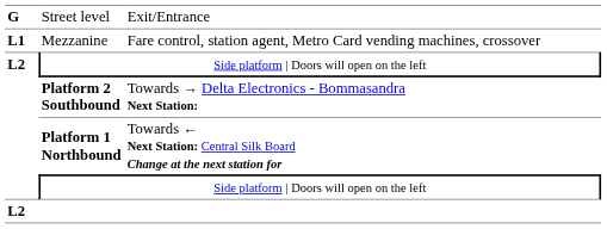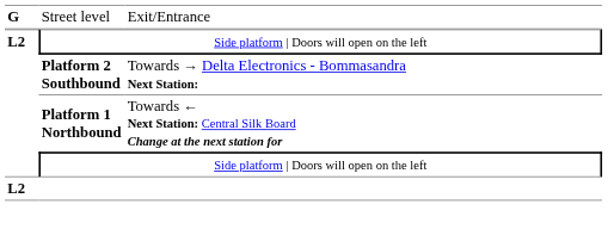- row: L1 | Mezzanine | Fare control, station agent, Metro Card vending machines, crossover
